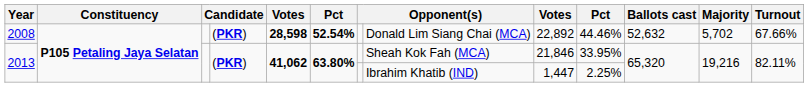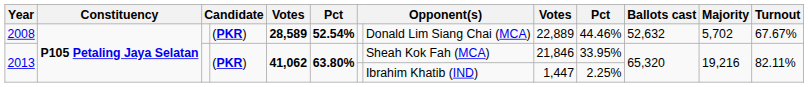2008 | column 5: 28,598 -> 28,589
2008 | column 9: 22,892 -> 22,889
2008 | Turnout: 67.66% -> 67.67%
